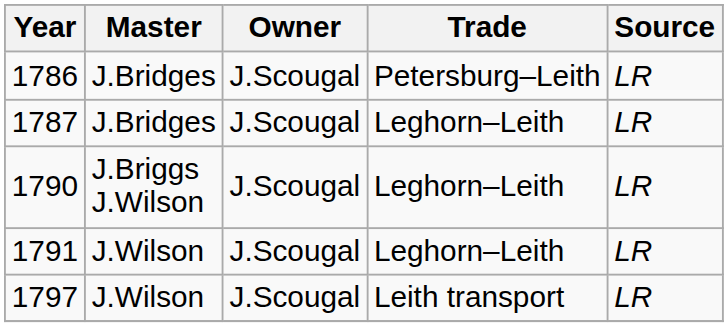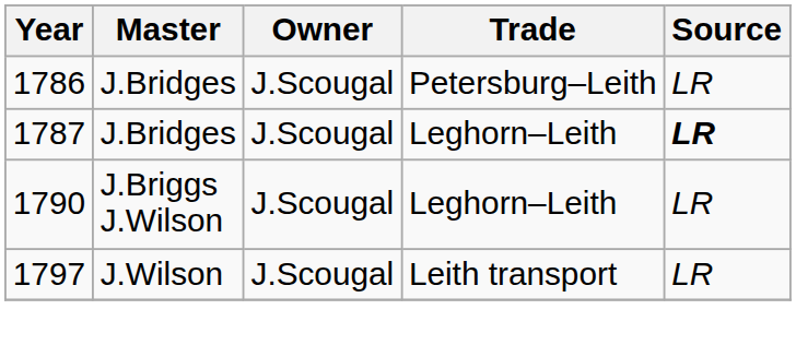1787 | Source: normal -> bold
- row: 1791 | J.Wilson | J.Scougal | Leghorn–Leith | LR
